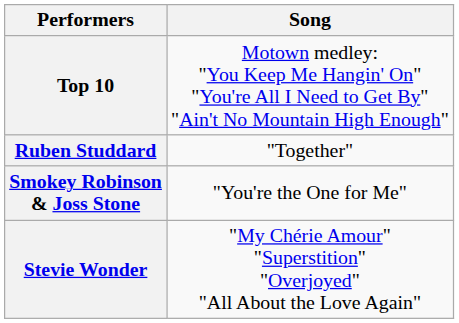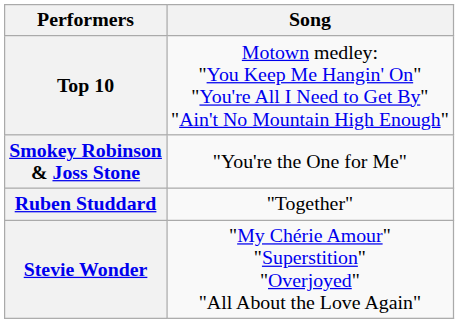rows swapped: Ruben Studdard <-> Smokey Robinson & Joss Stone
